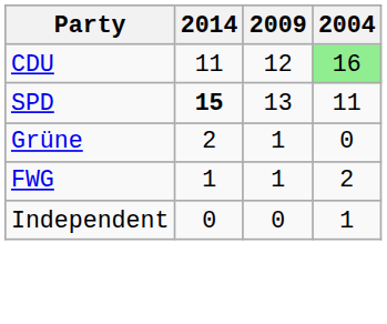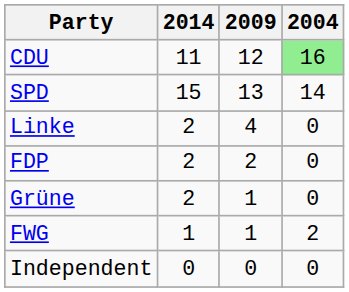SPD | 2014: bold -> normal
SPD | 2004: 11 -> 14
+ row: Linke | 2 | 4 | 0
+ row: FDP | 2 | 2 | 0
Independent | 2004: 1 -> 0
